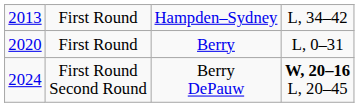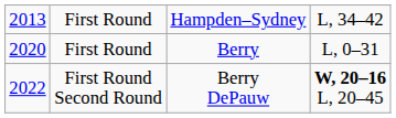First Round Second Round | column 1: 2024 -> 2022
